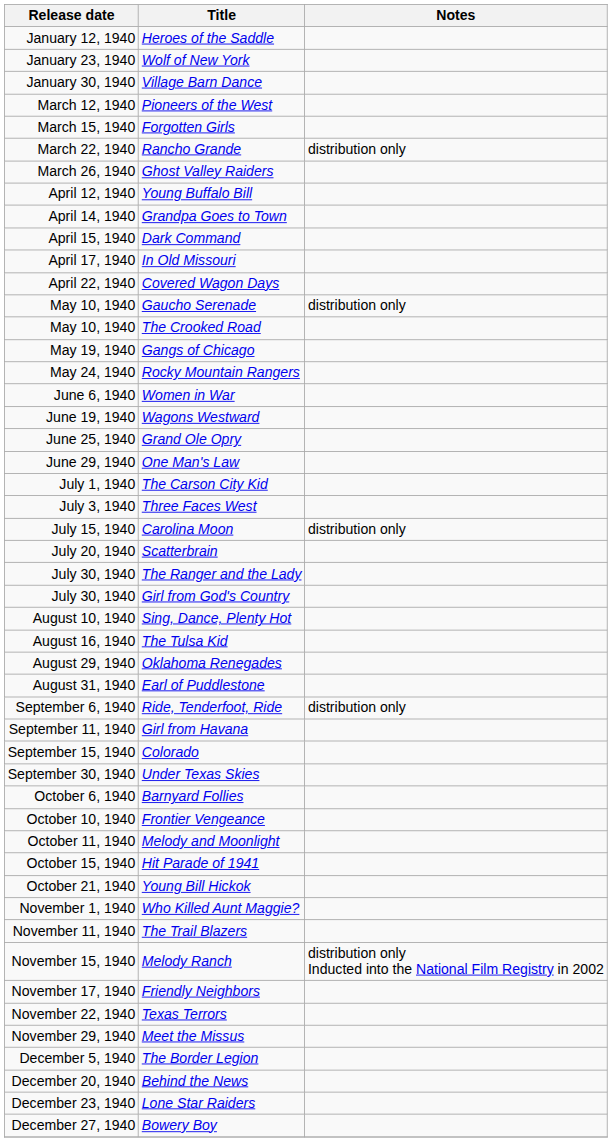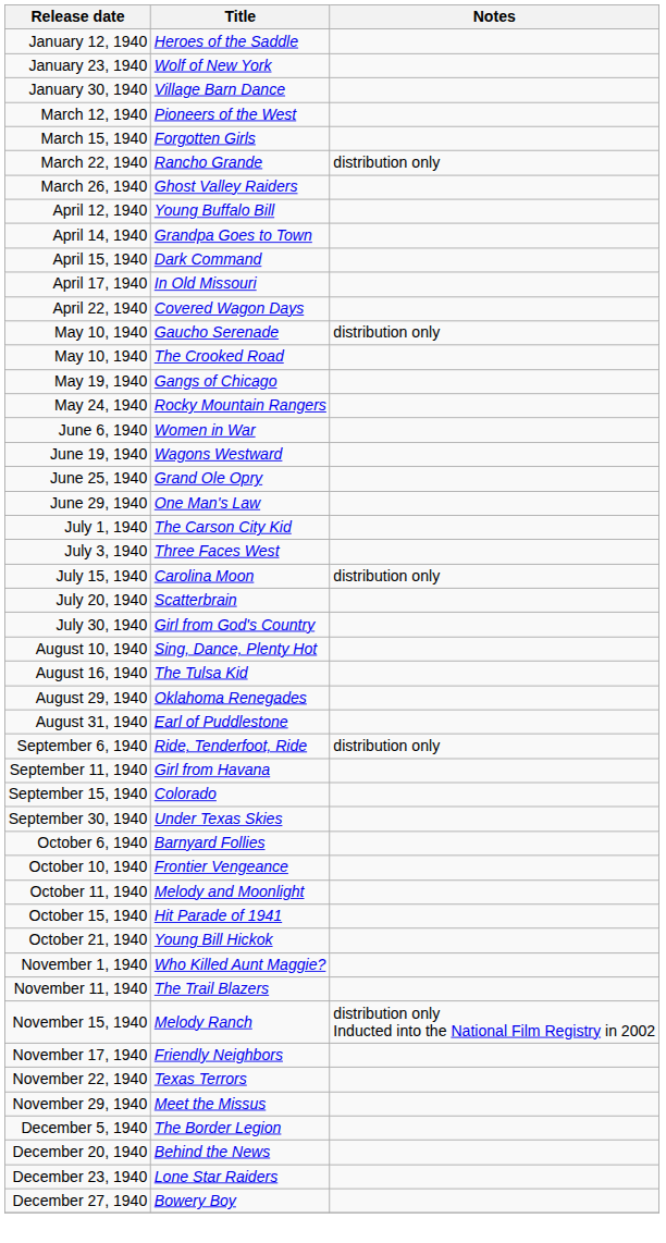- row: July 30, 1940 | The Ranger and the Lady
